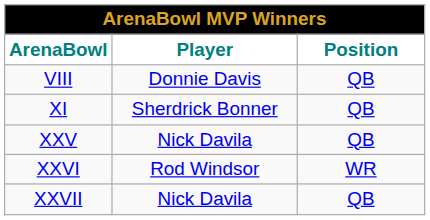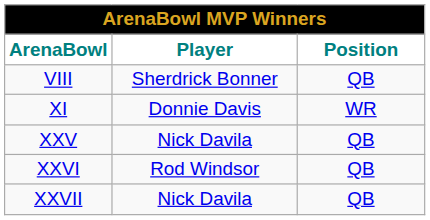VIII | Player: Donnie Davis -> Sherdrick Bonner
XI | Player: Sherdrick Bonner -> Donnie Davis
XI | Position: QB -> WR
XXVI | Position: WR -> QB
